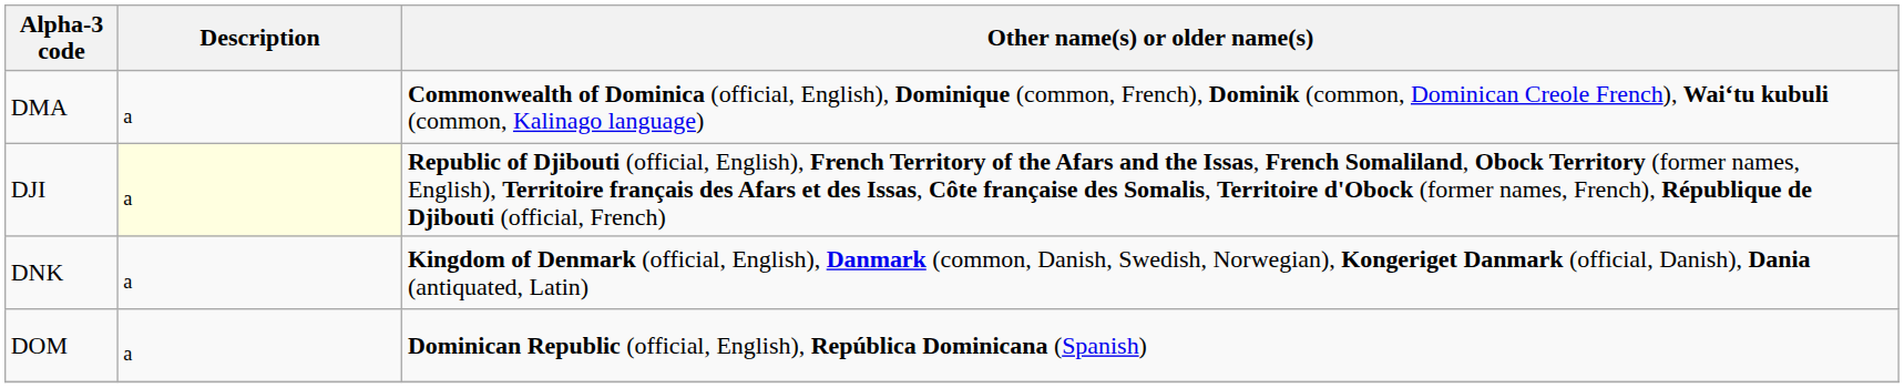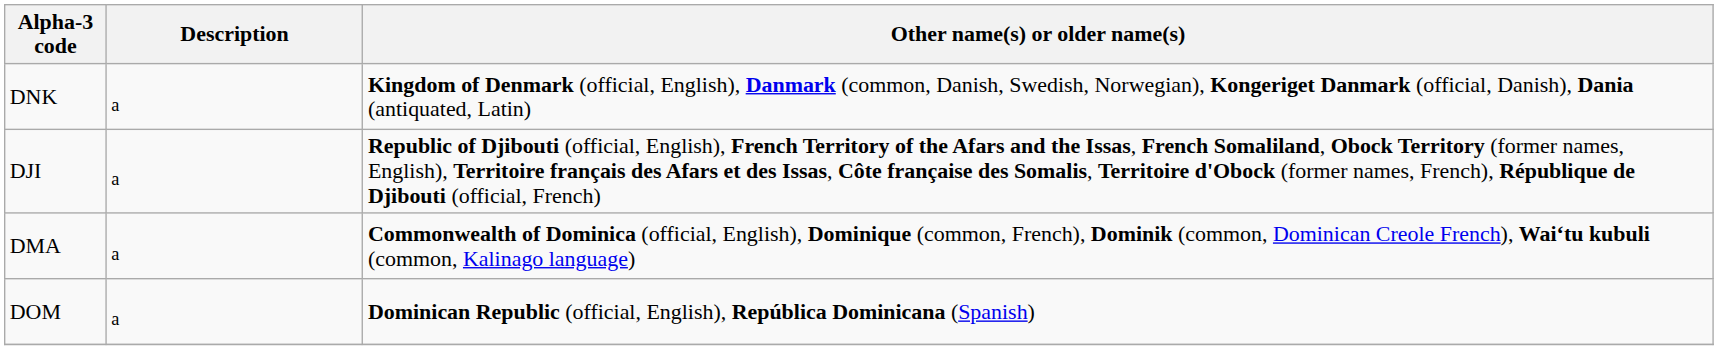rows swapped: DNK <-> DMA
DJI | Description: lightyellow background -> no background
